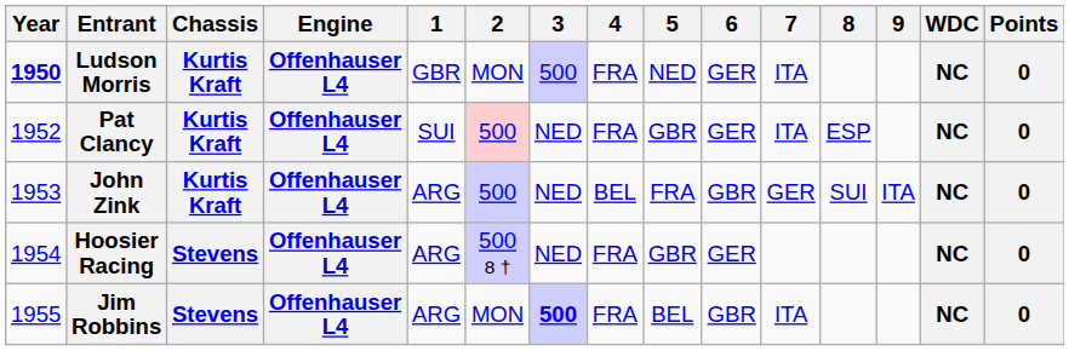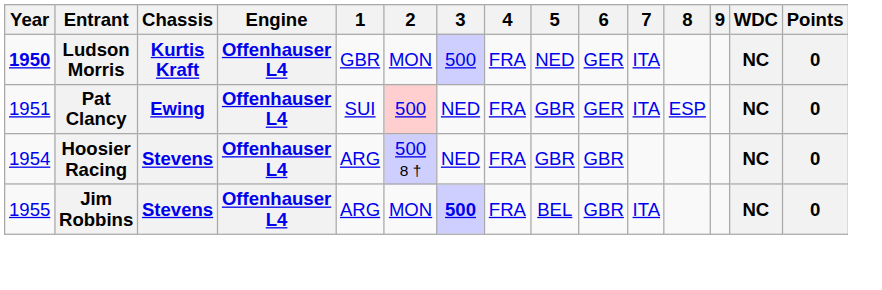Pat Clancy | Year: 1952 -> 1951
Pat Clancy | Chassis: Kurtis Kraft -> Ewing
- row: 1953 | John Zink | Kurtis Kraft | Offenhauser L4 | ARG | 500 | NED | BEL | FRA | GBR | GER | SUI | ITA | NC | 0
Hoosier Racing | 6: GER -> GBR
